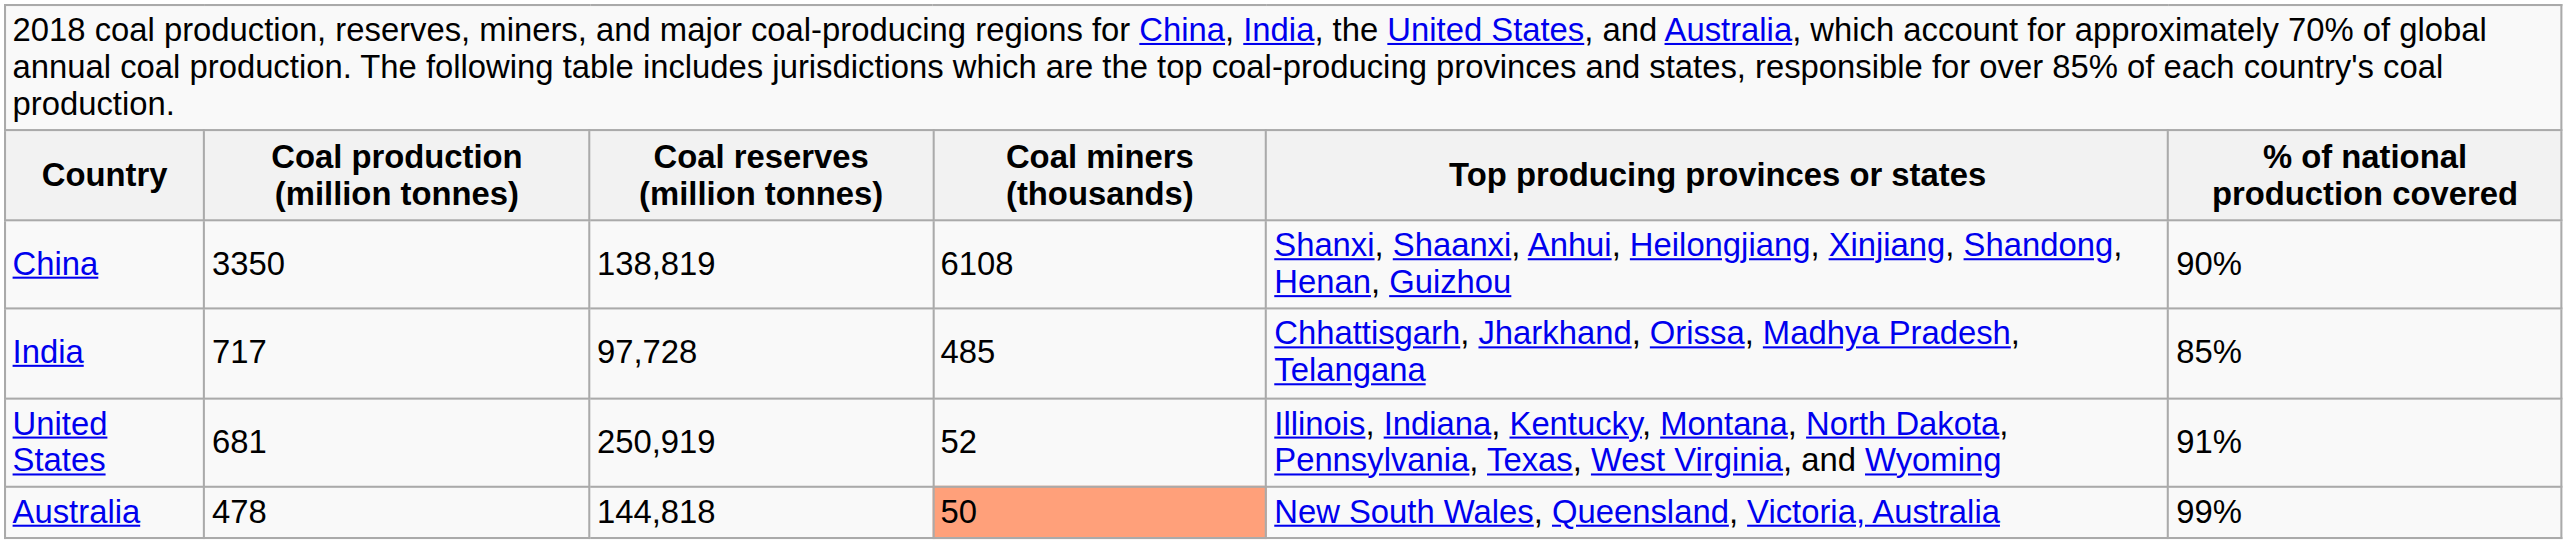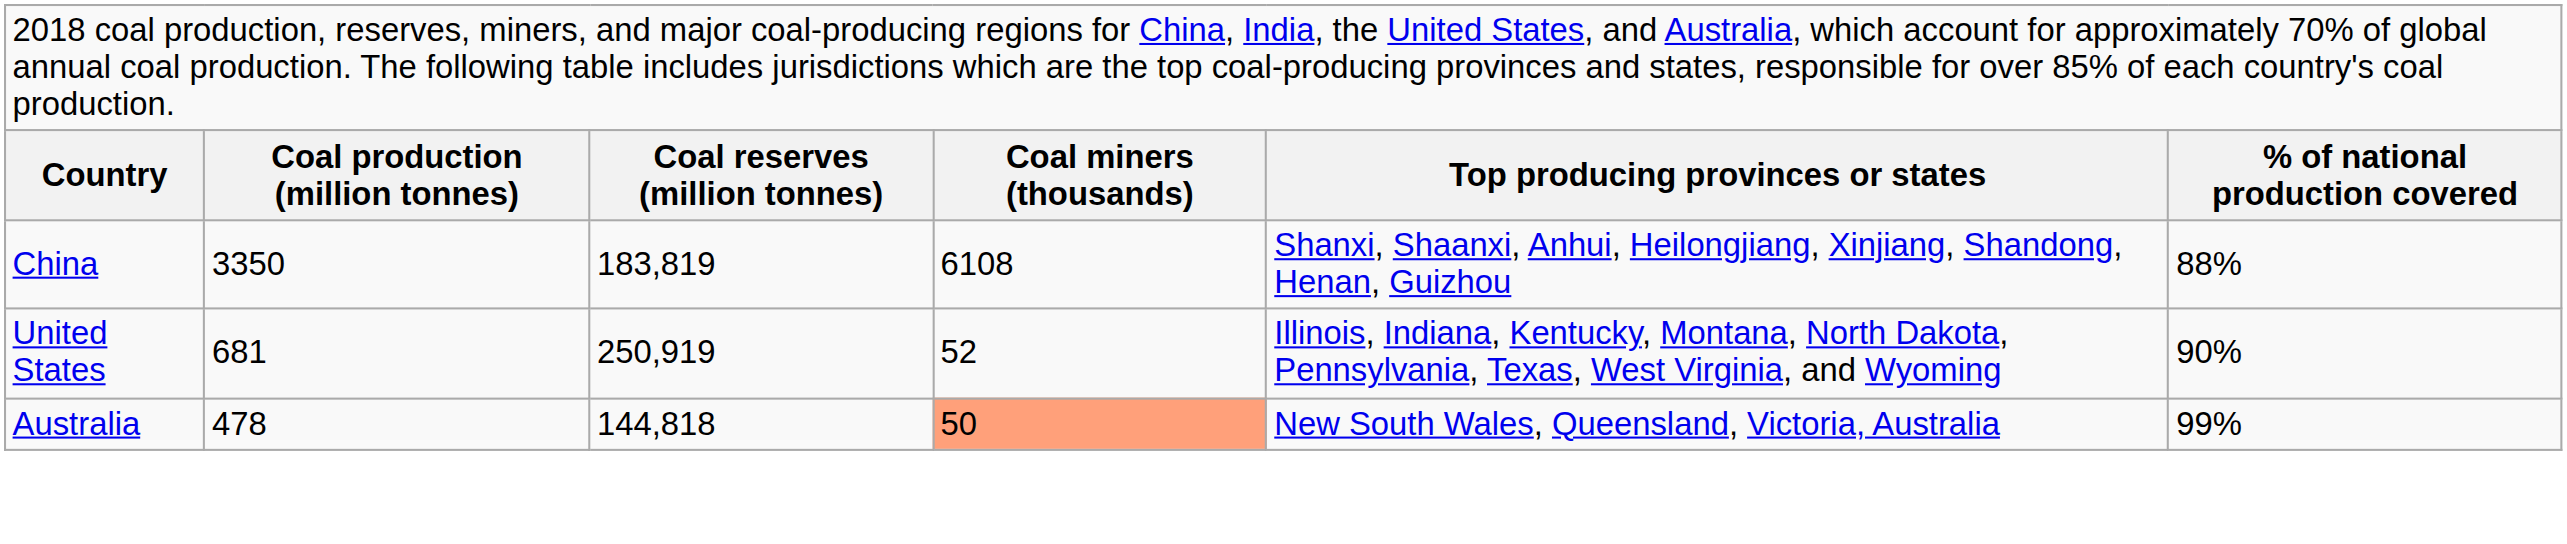China | column 3: 138,819 -> 183,819
China | column 6: 90% -> 88%
- row: India | 717 | 97,728 | 485 | Chhattisgarh, Jharkhand, Orissa, Madhya Pradesh, Telangana | 85%
United States | column 6: 91% -> 90%
